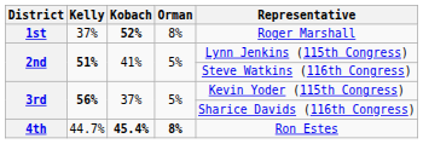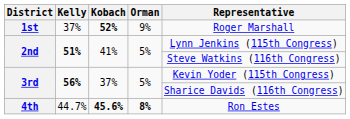1st | Orman: 8% -> 9%
4th | Kobach: 45.4% -> 45.6%
